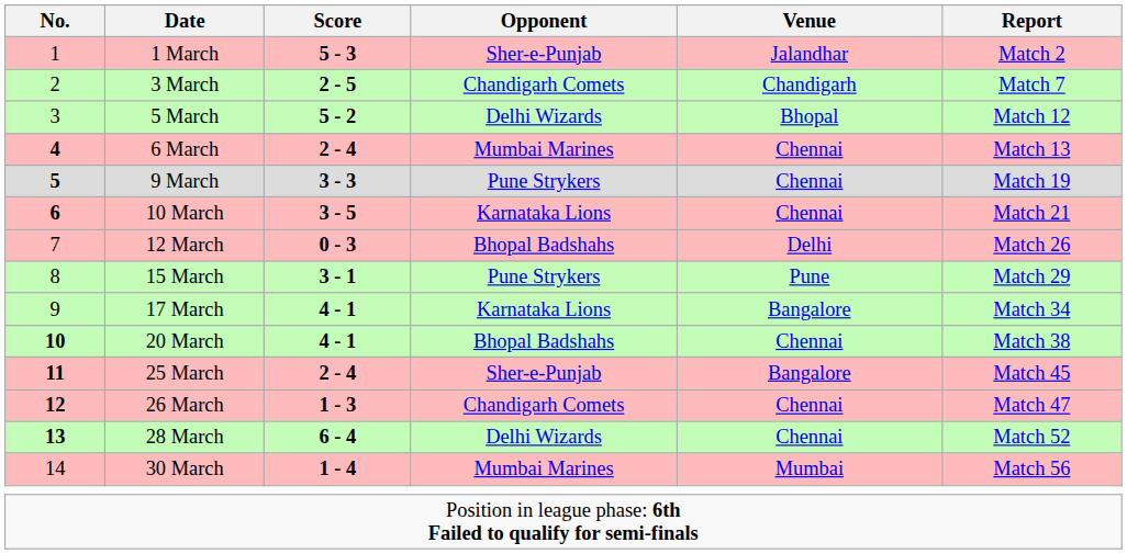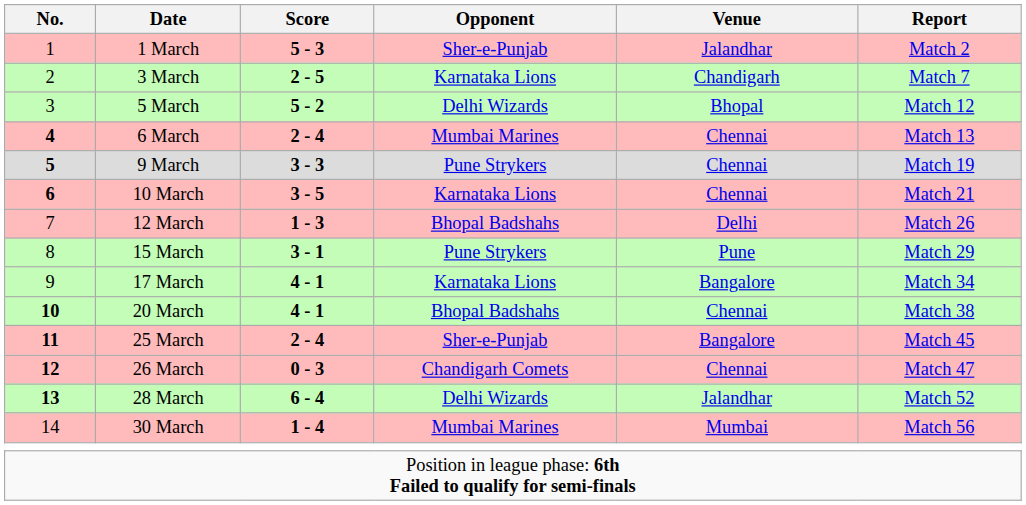3 March | Opponent: Chandigarh Comets -> Karnataka Lions
12 March | Score: 0 - 3 -> 1 - 3
26 March | Score: 1 - 3 -> 0 - 3
28 March | Venue: Chennai -> Jalandhar
